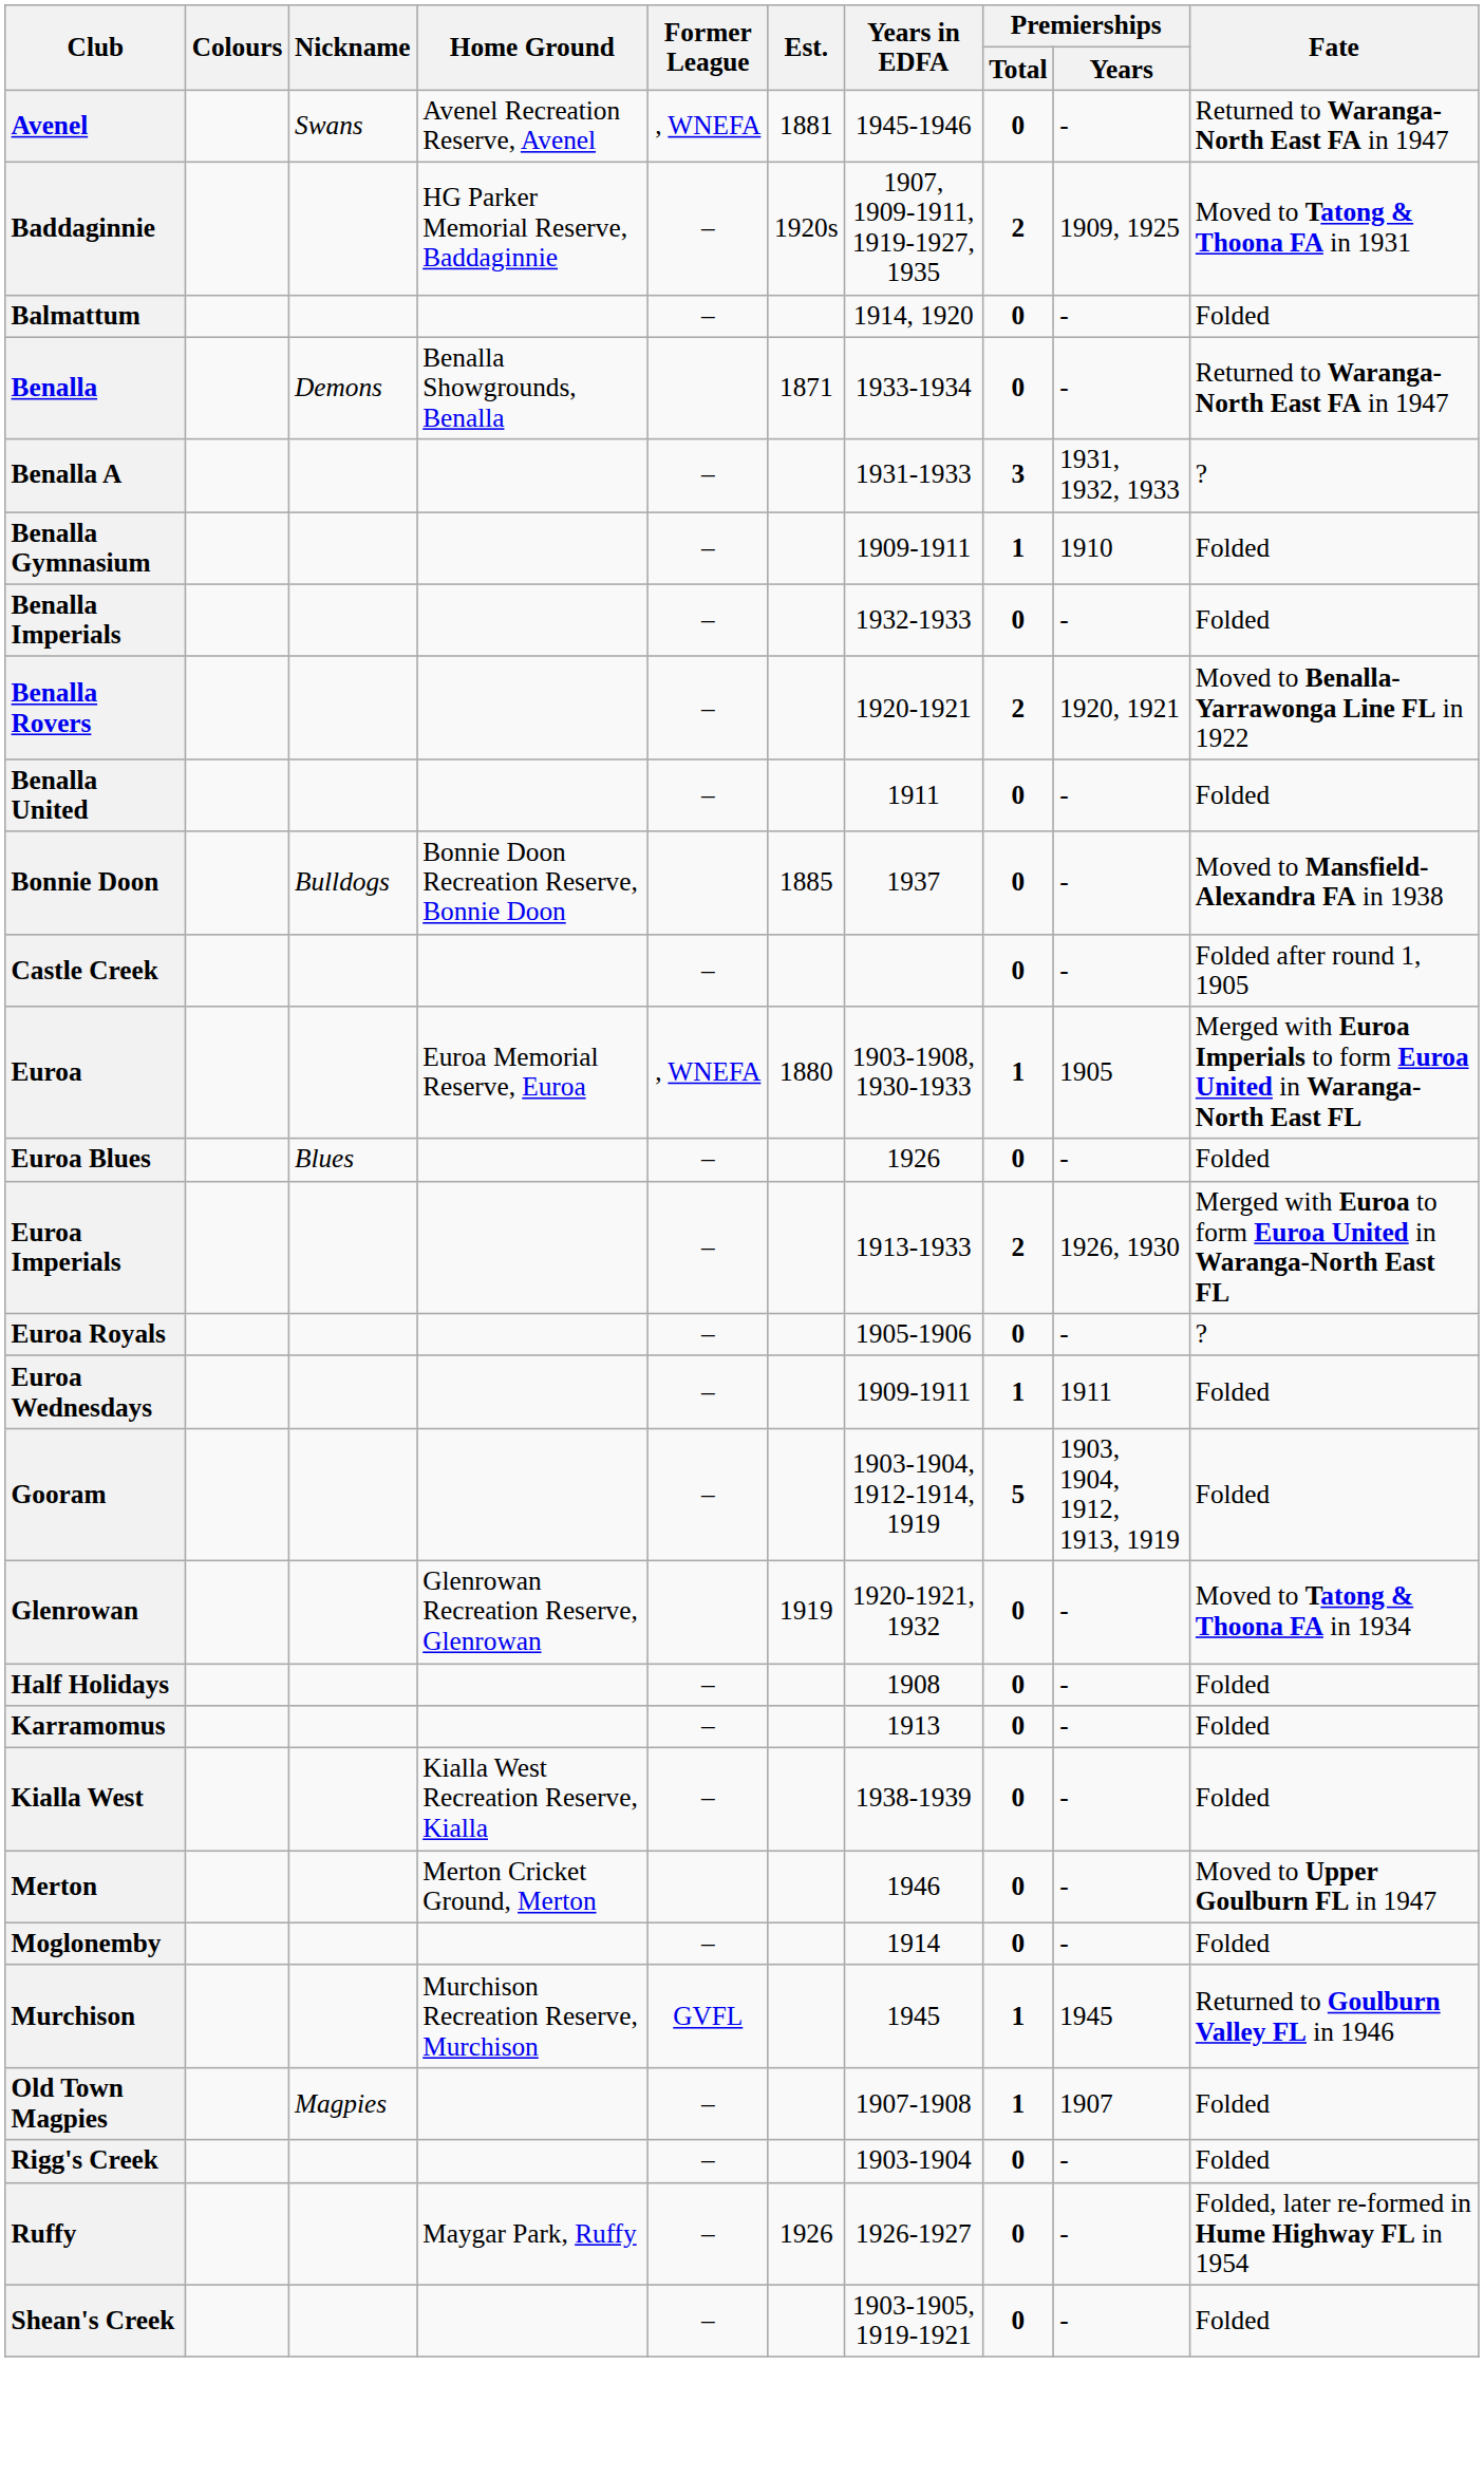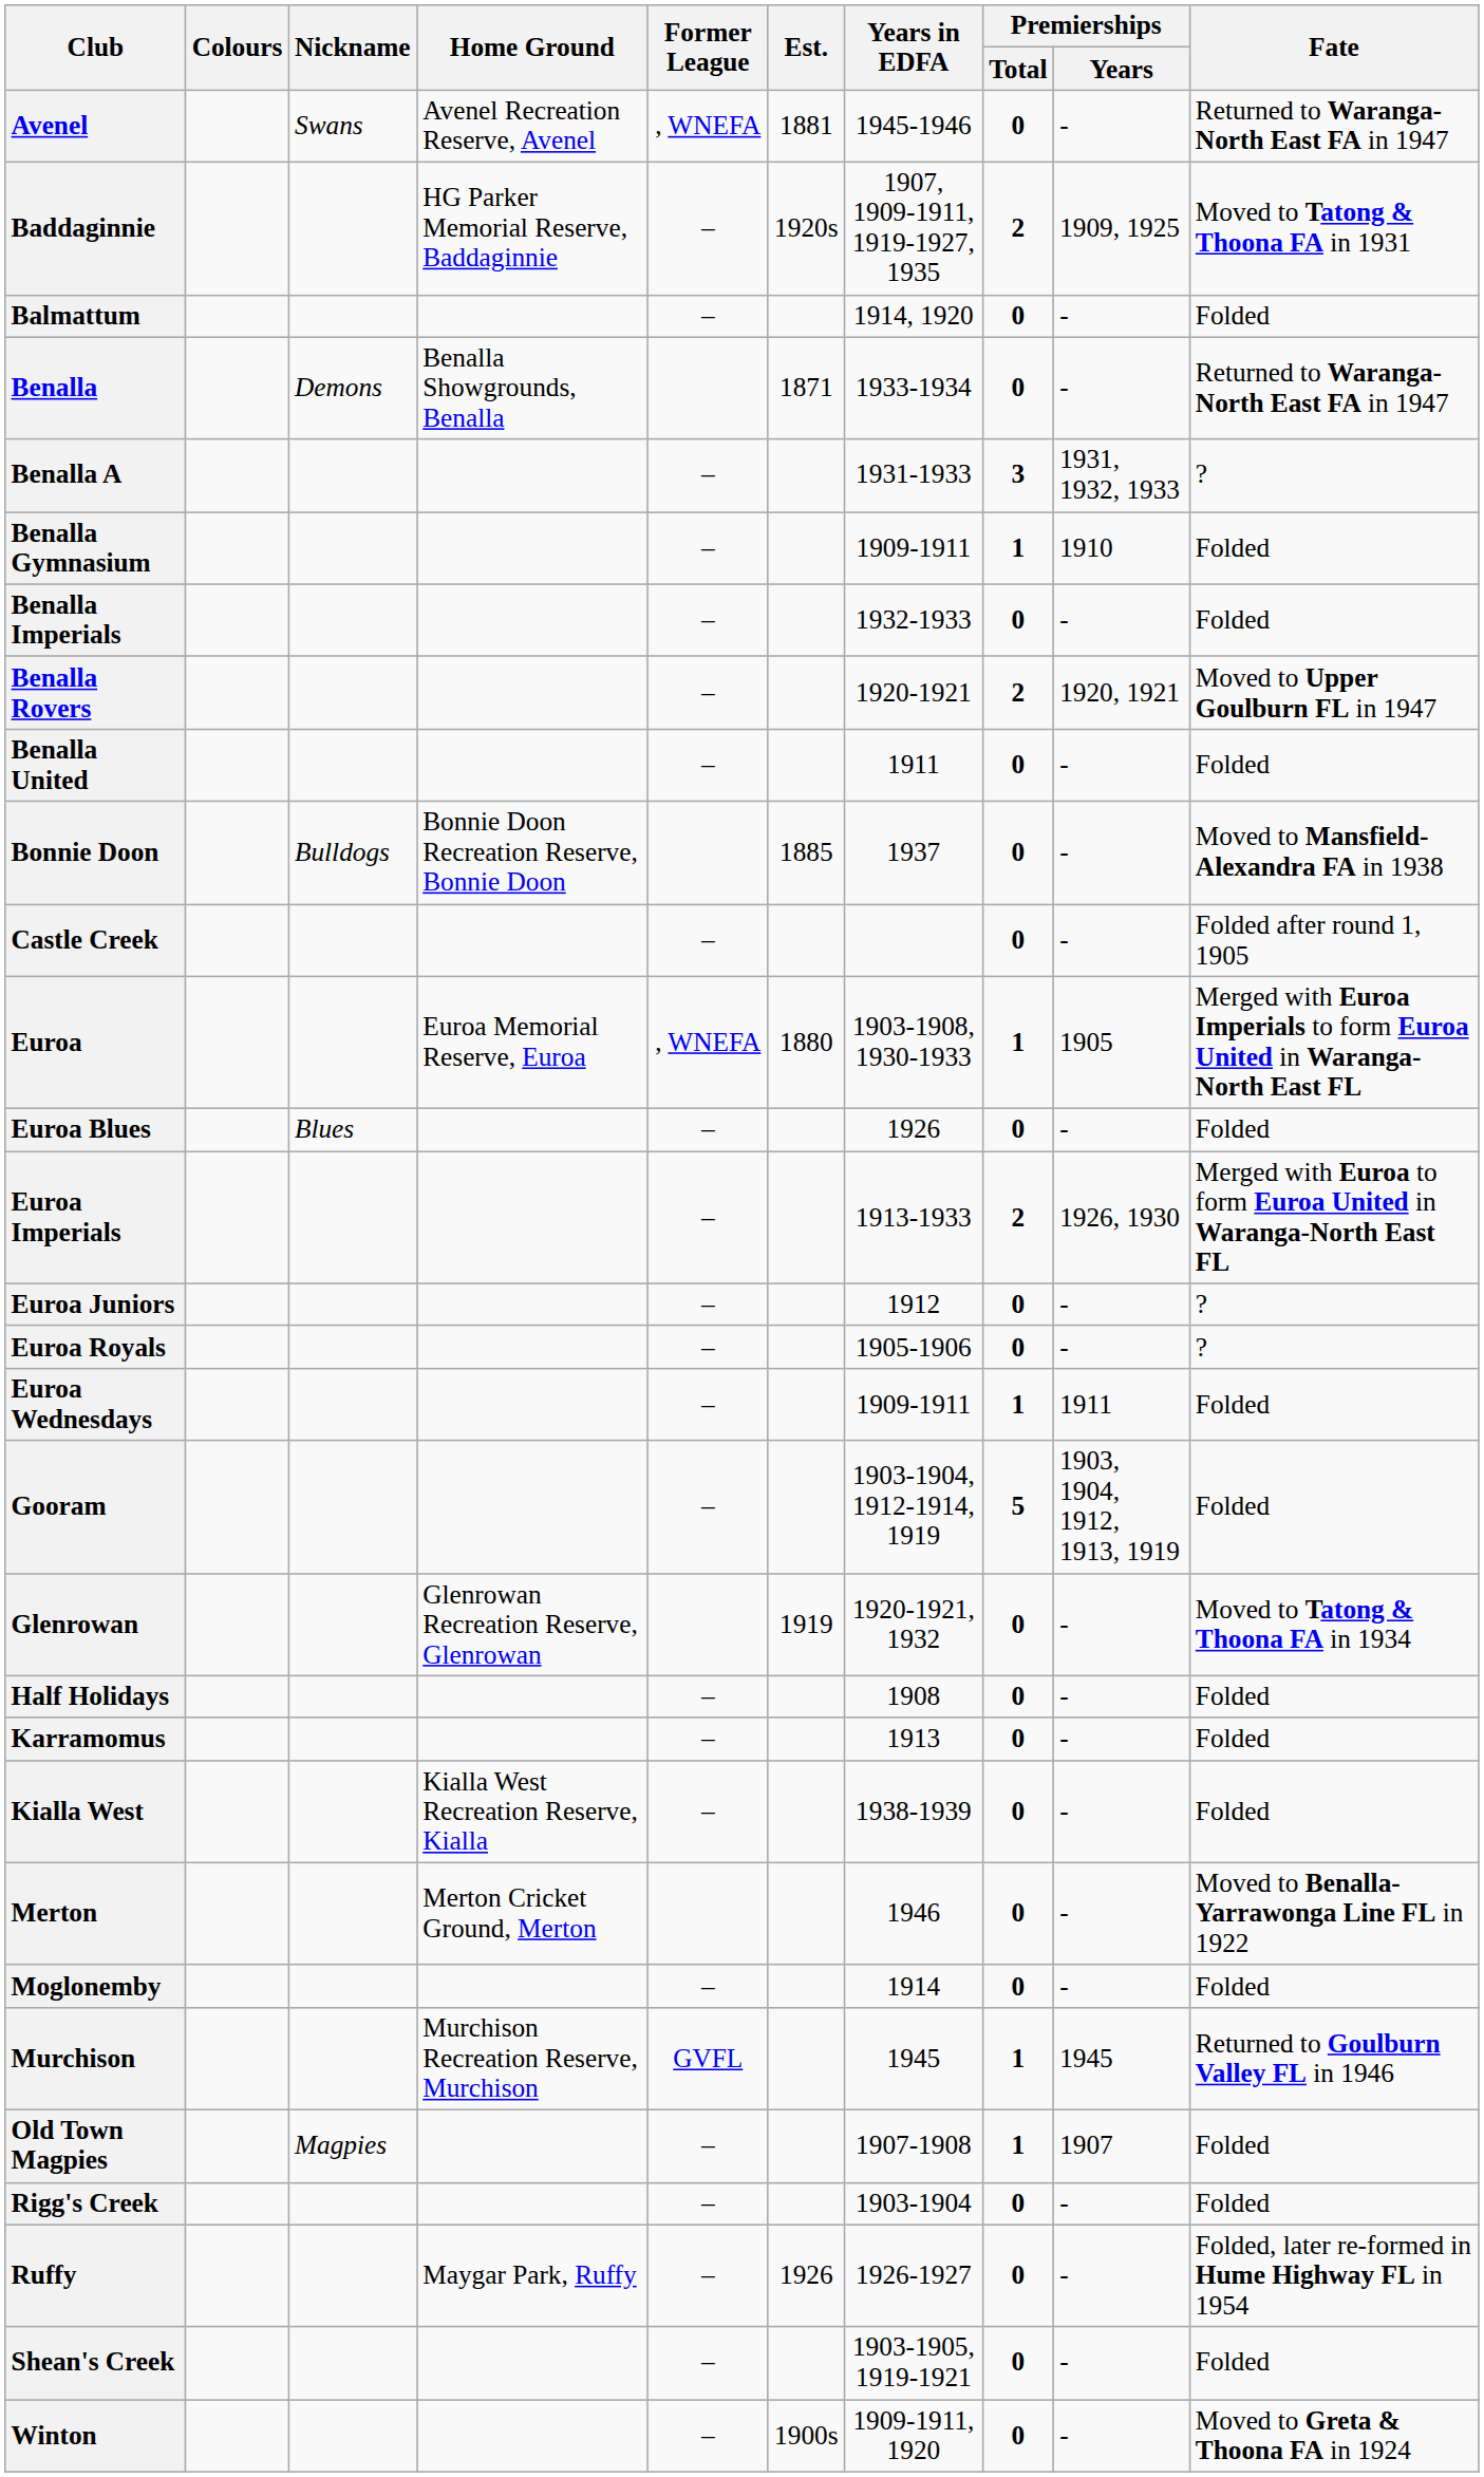Benalla Rovers | Fate: Moved to Benalla-Yarrawonga Line FL in 1922 -> Moved to Upper Goulburn FL in 1947
+ row: Euroa Juniors | – | 1912 | 0 | - | ?
Merton | Fate: Moved to Upper Goulburn FL in 1947 -> Moved to Benalla-Yarrawonga Line FL in 1922
+ row: Winton | – | 1900s | 1909-1911, 1920 | 0 | - | Moved to Greta & Thoona FA in 1924
